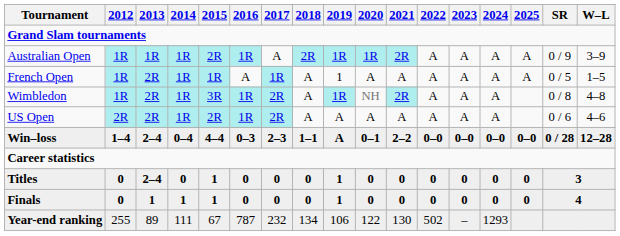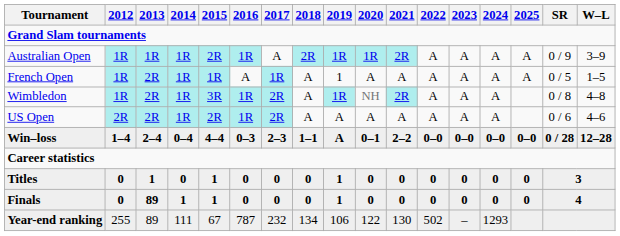Titles | 2013: 2–4 -> 1
Finals | 2013: 1 -> 89
